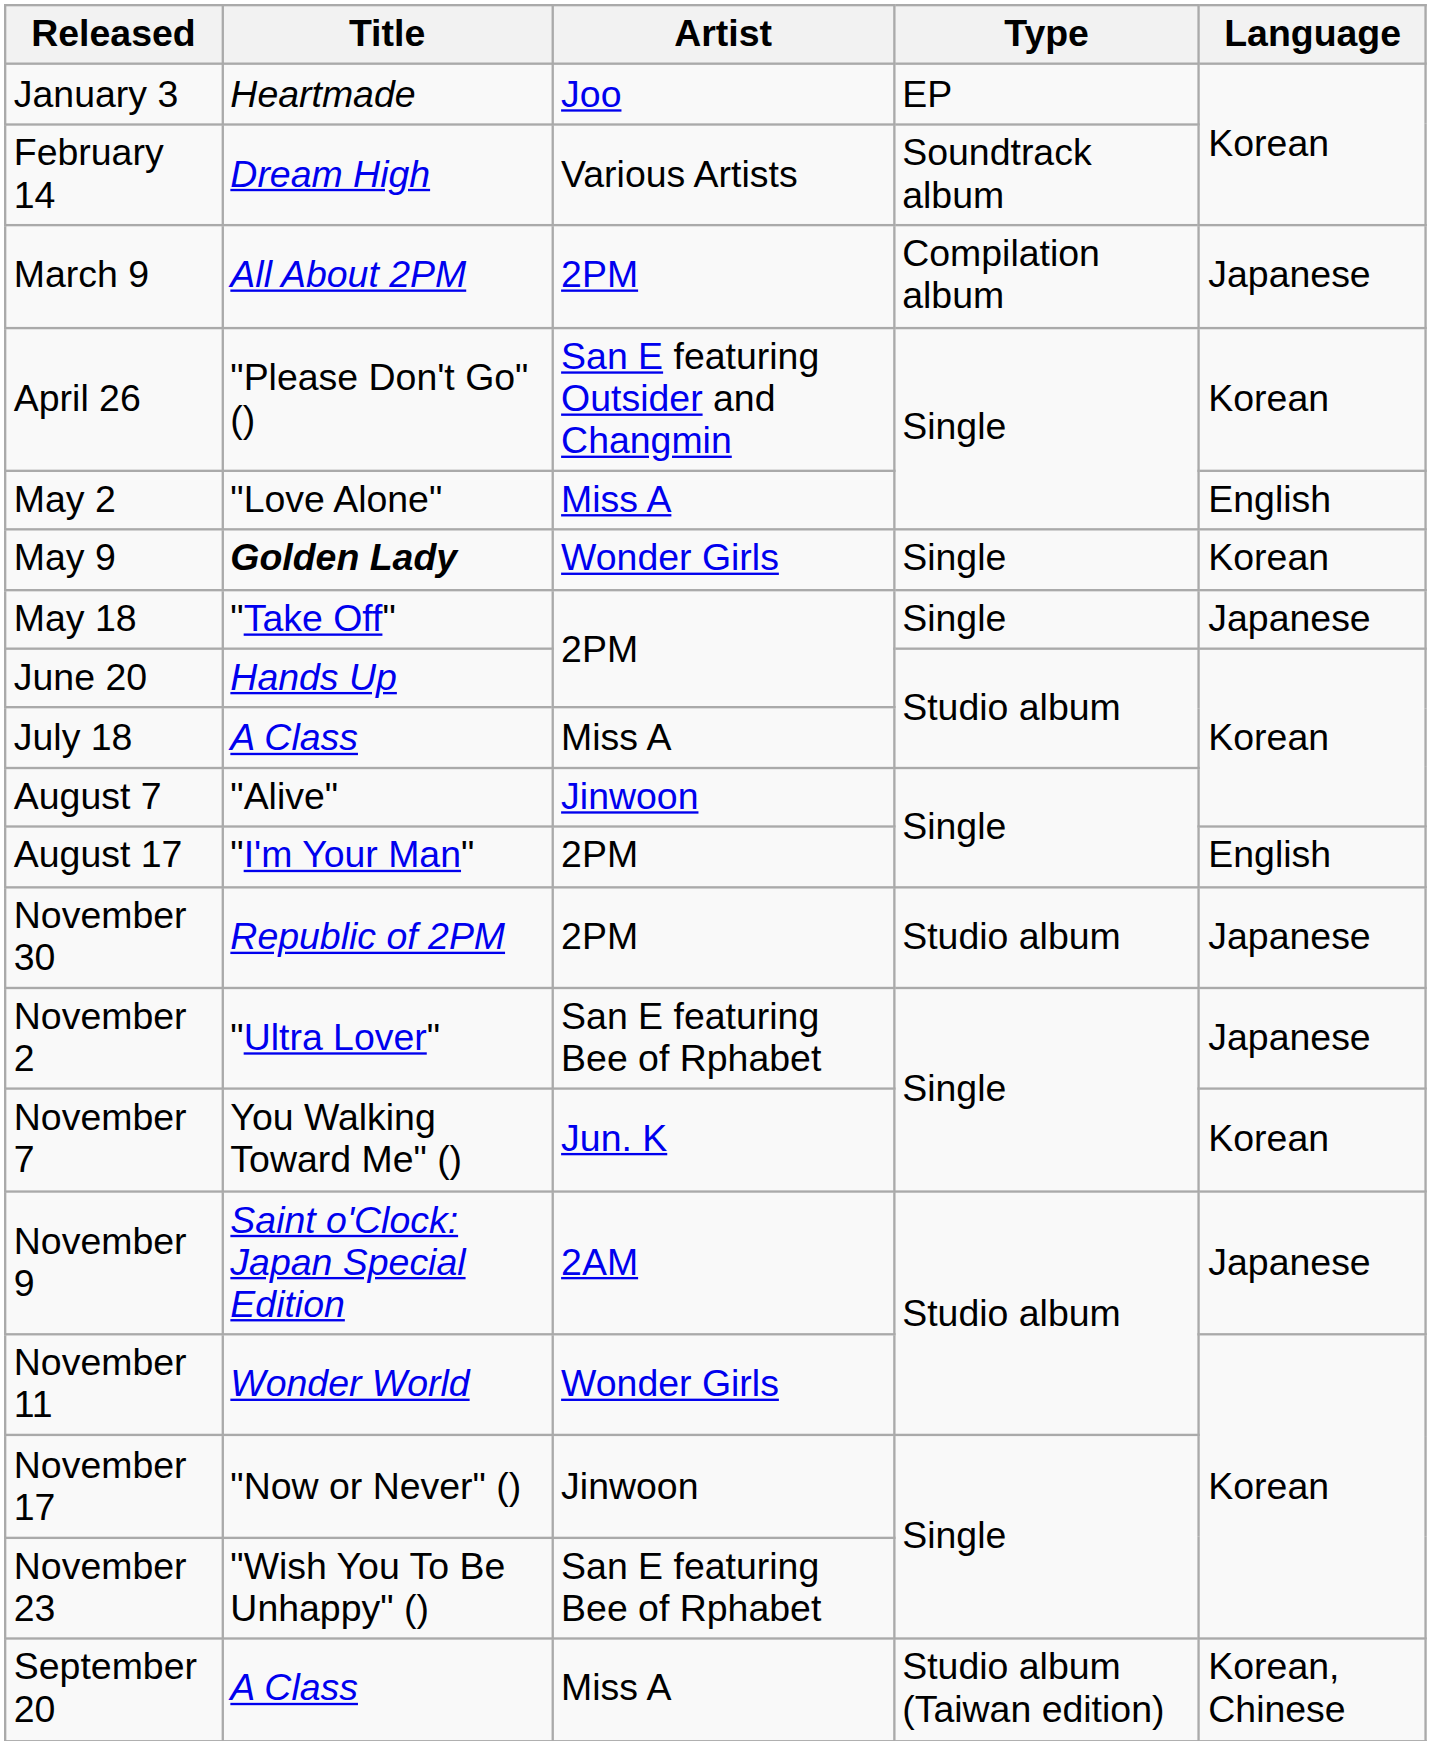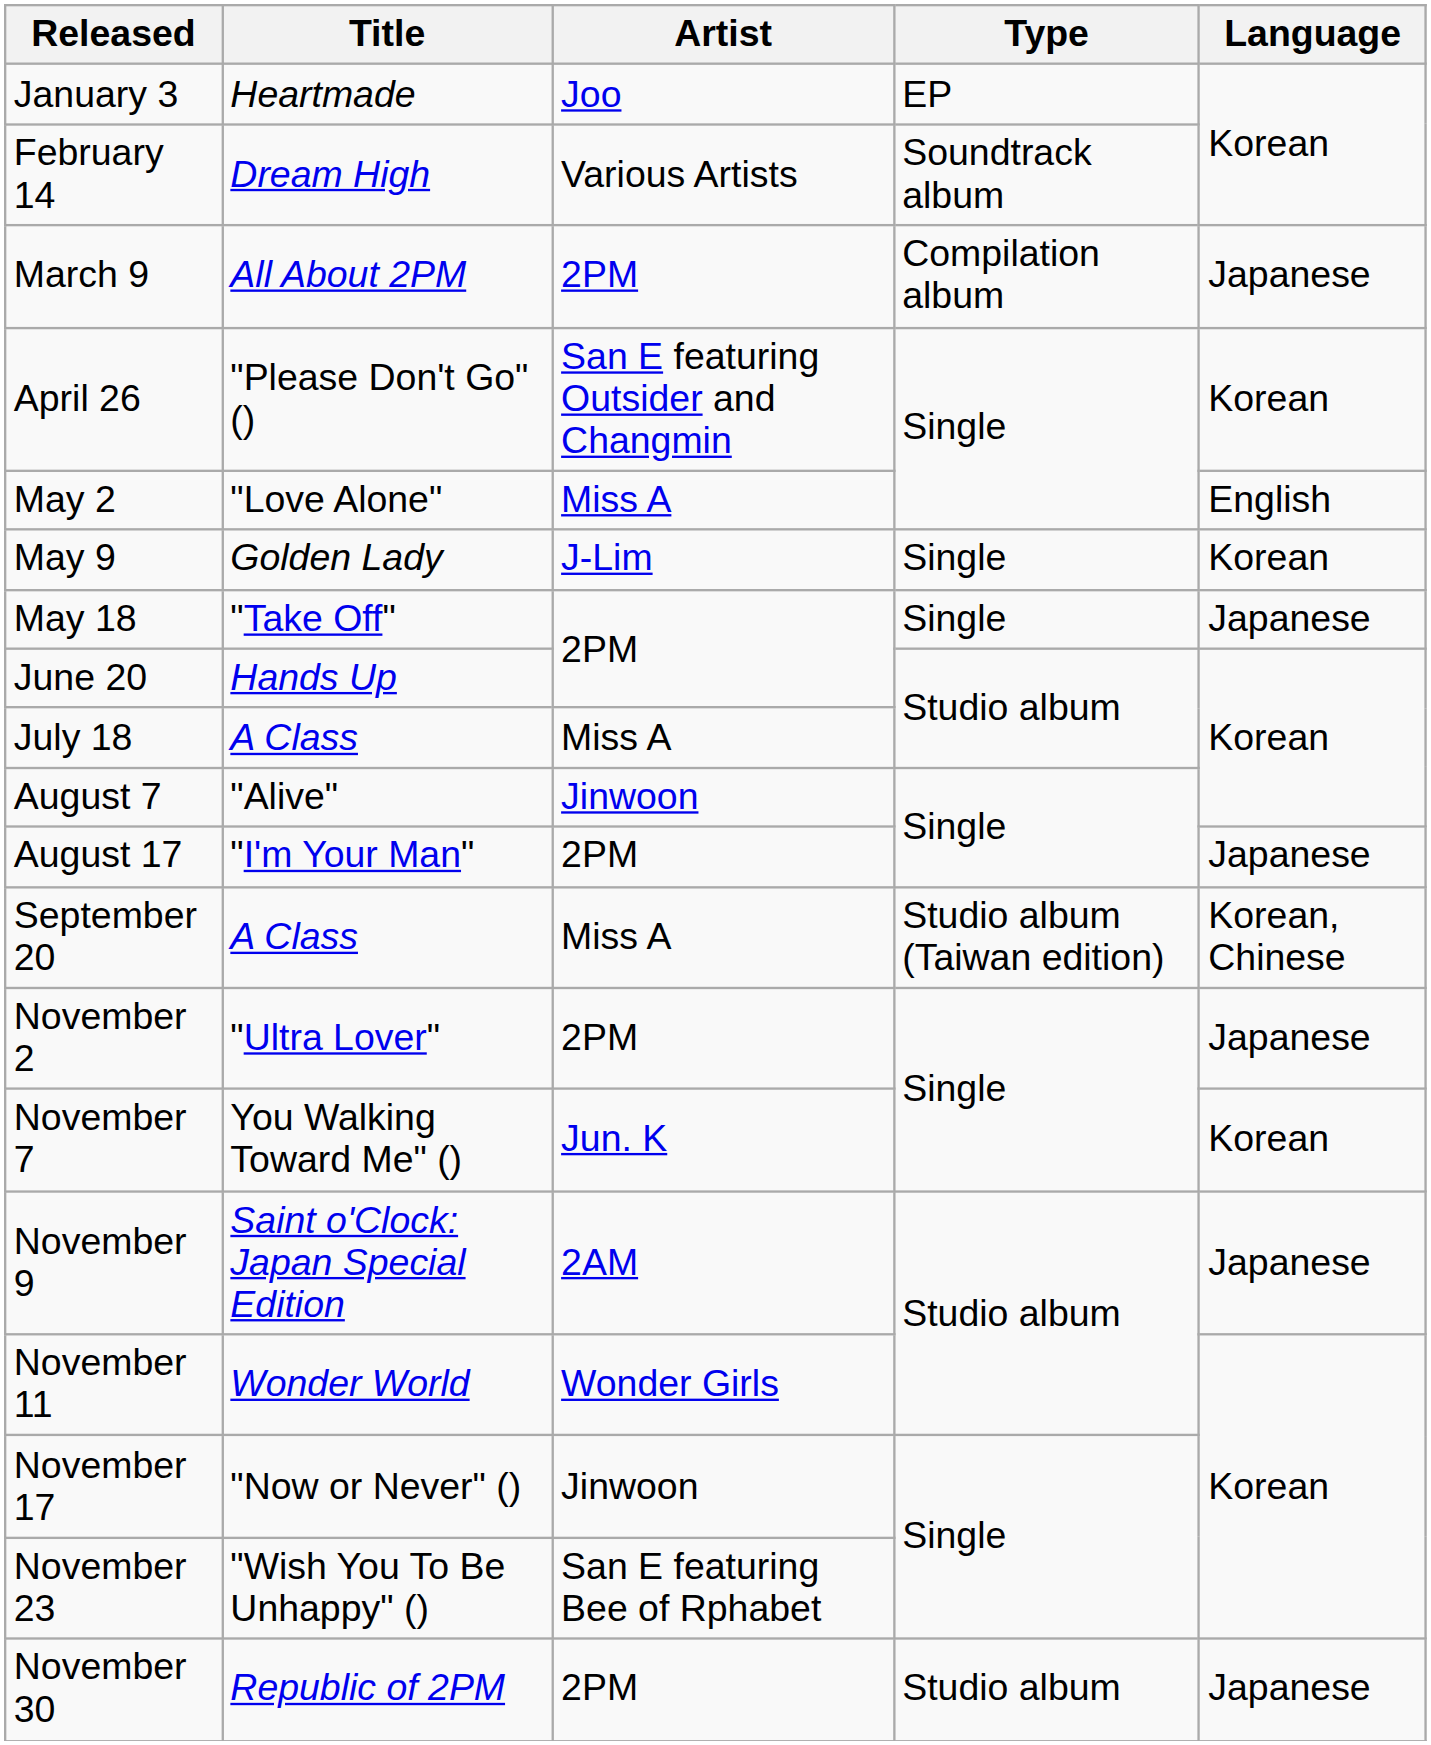May 9 | Title: bold -> normal
May 9 | Artist: Wonder Girls -> J-Lim
August 17 | Language: English -> Japanese
rows swapped: September 20 <-> November 30
November 2 | Artist: San E featuring Bee of Rphabet -> 2PM
